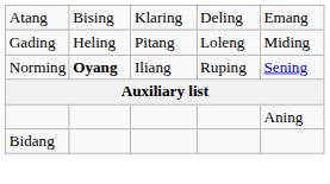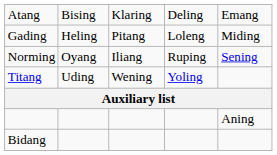Norming | column 2: bold -> normal
+ row: Titang | Uding | Wening | Yoling
